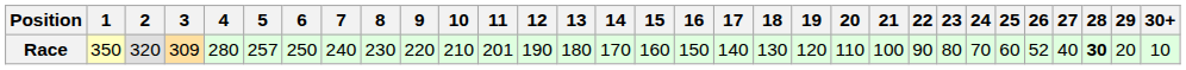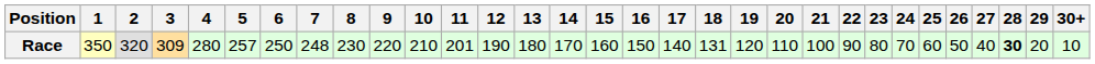Race | 7: 240 -> 248
Race | 18: 130 -> 131
Race | 26: 52 -> 50
